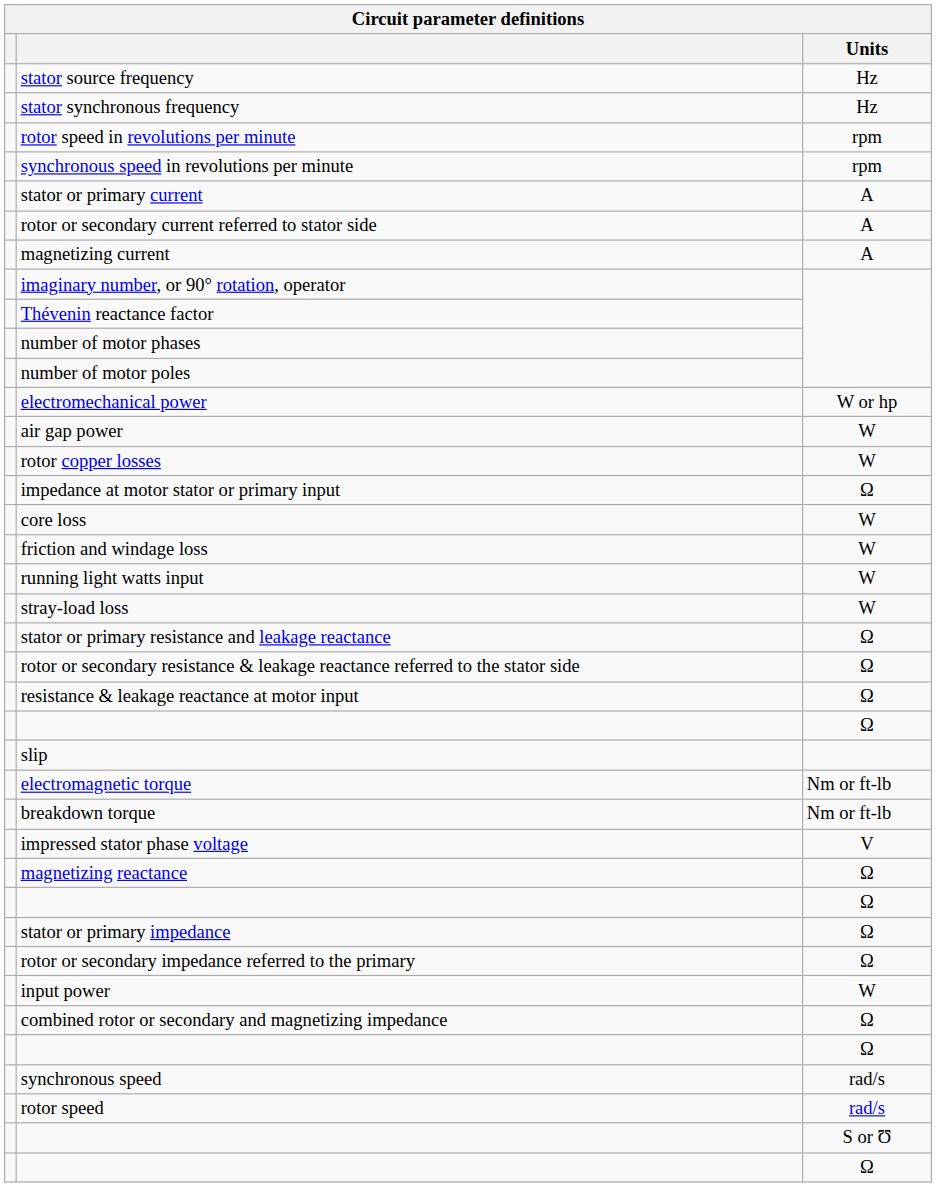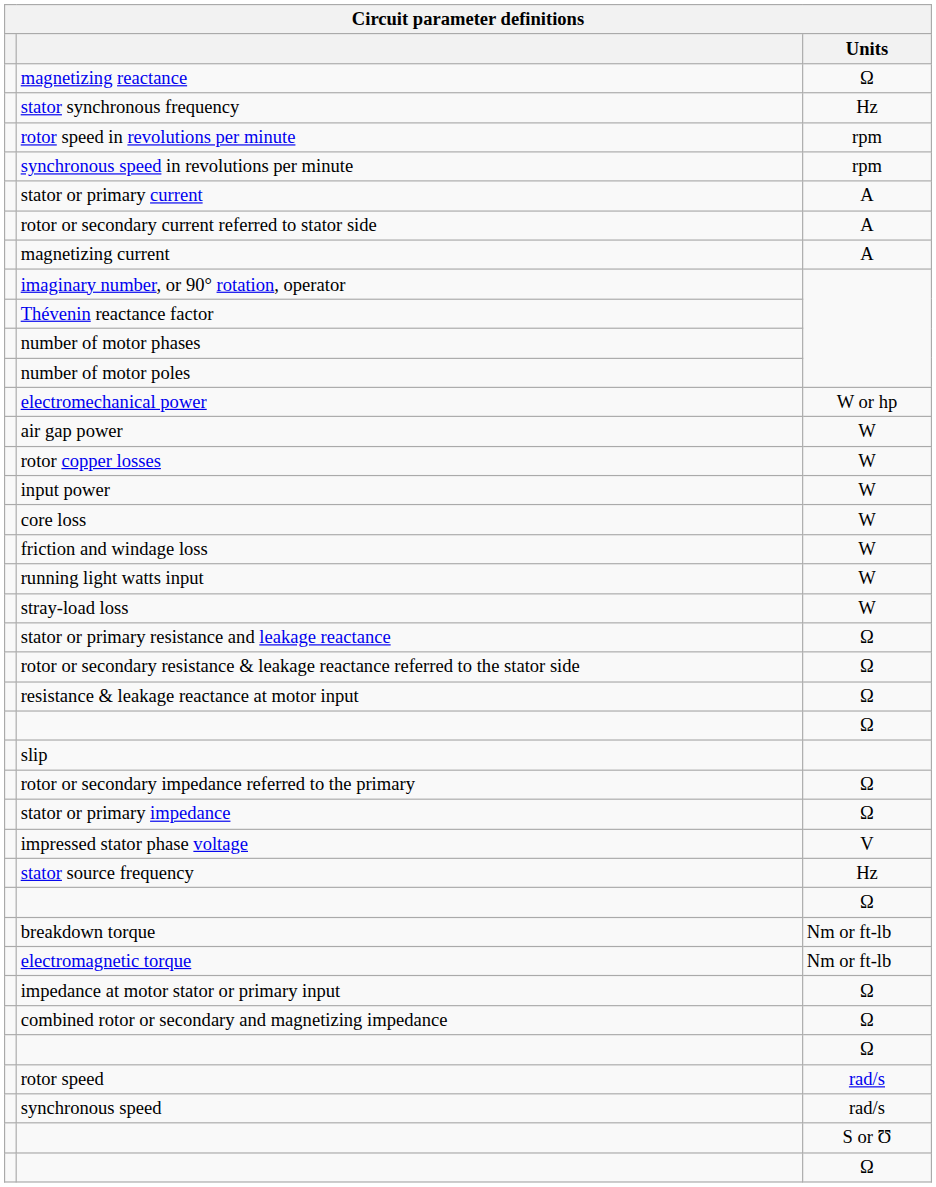rows swapped: stator source frequency <-> magnetizing reactance
rows swapped: input power <-> impedance at motor stator or primary input
rows swapped: electromagnetic torque <-> rotor or secondary impedance referred to the primary
rows swapped: breakdown torque <-> stator or primary impedance
rows swapped: rotor speed <-> synchronous speed
